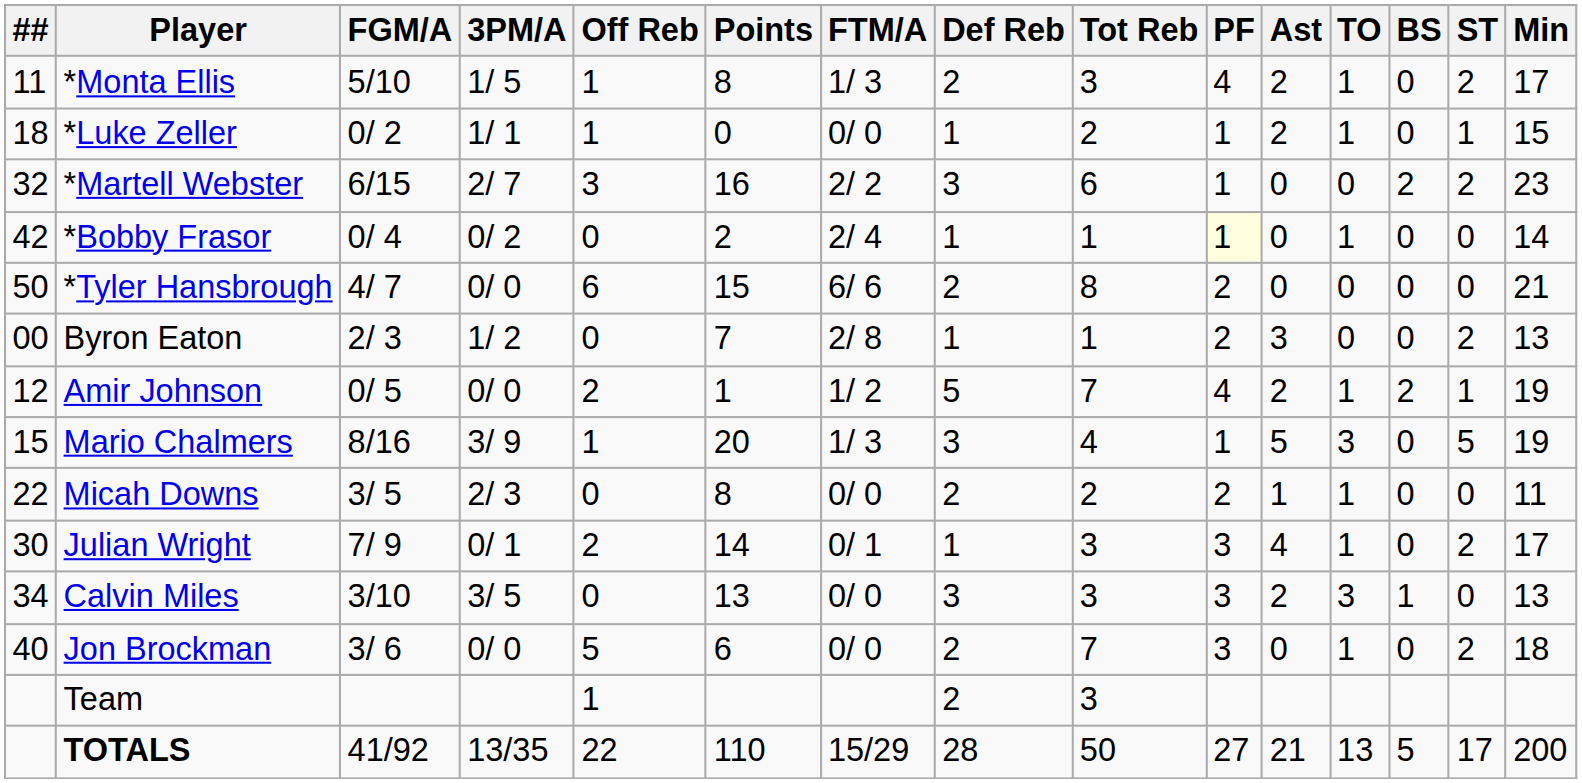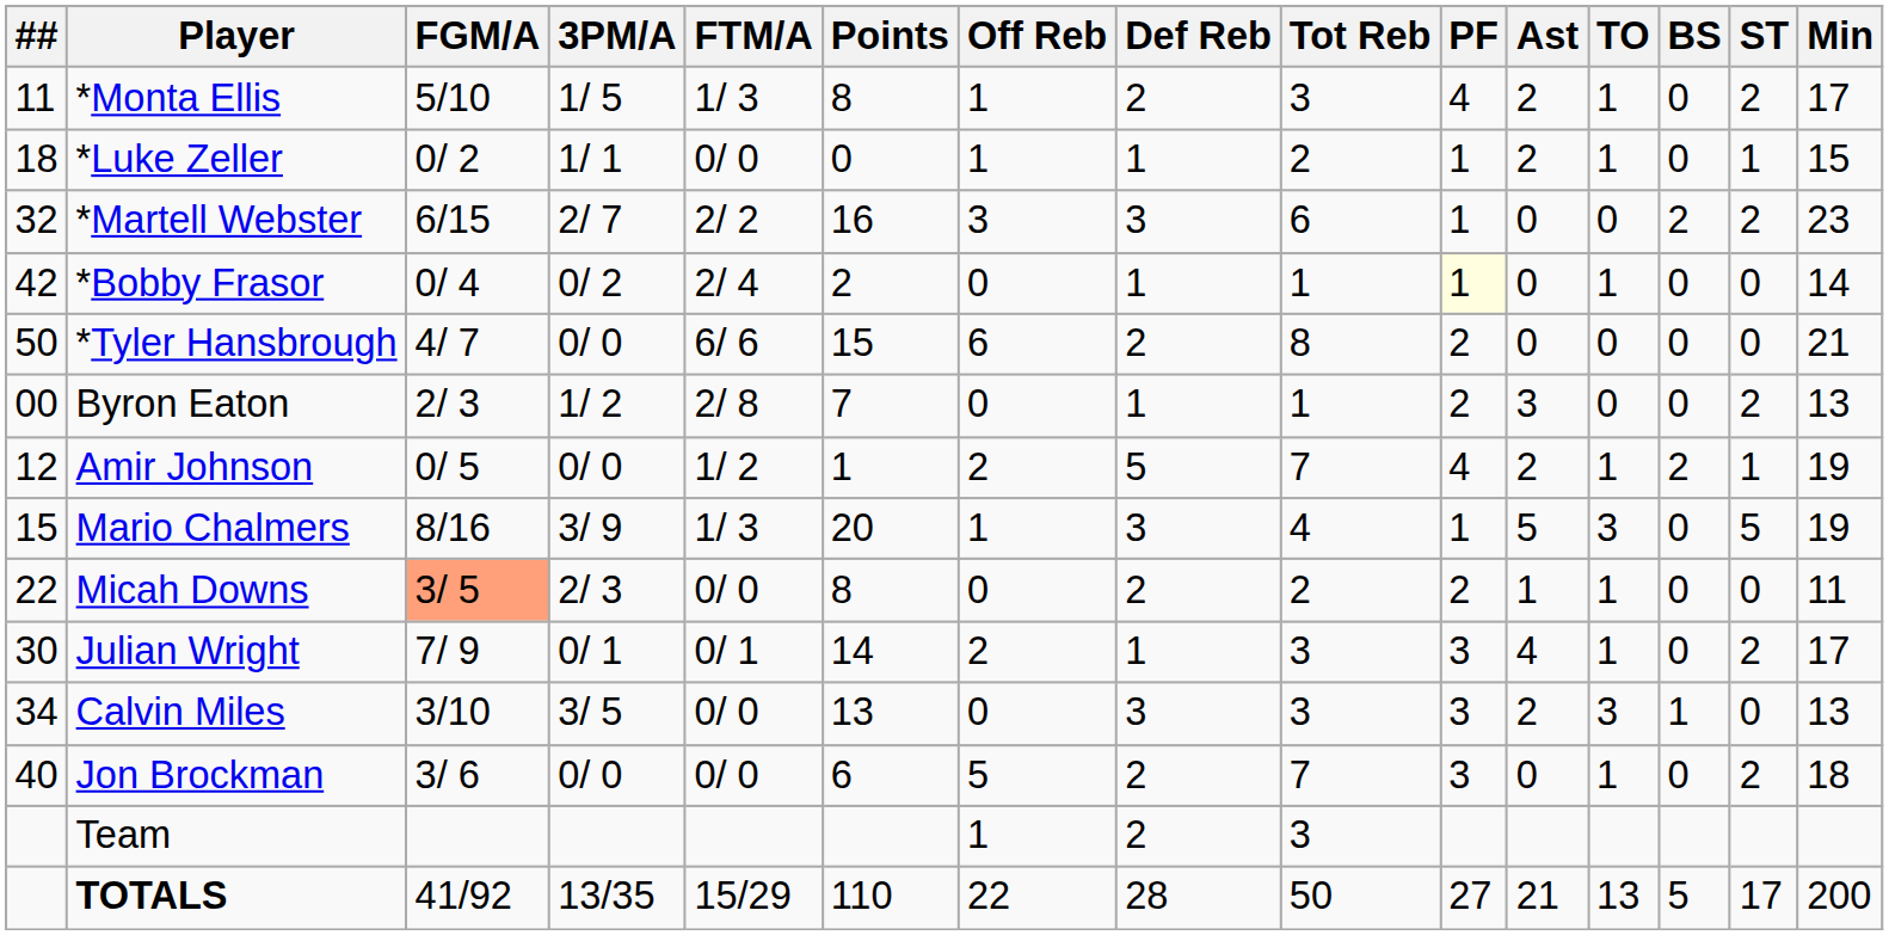columns swapped: FTM/A <-> Off Reb
Micah Downs | FGM/A: no background -> lightsalmon background
